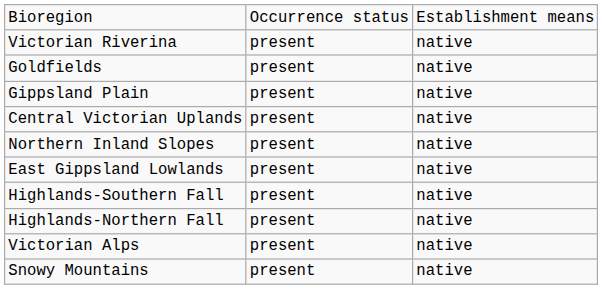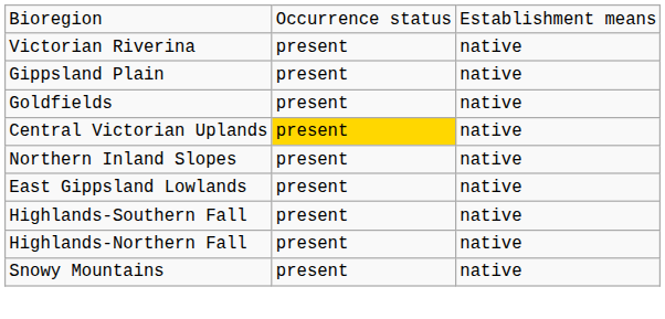rows swapped: Gippsland Plain <-> Goldfields
Central Victorian Uplands | column 2: no background -> gold background
- row: Victorian Alps | present | native
